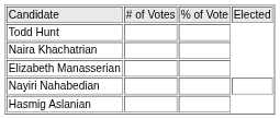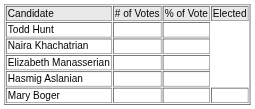- row: Nayiri Nahabedian
+ row: Mary Boger
